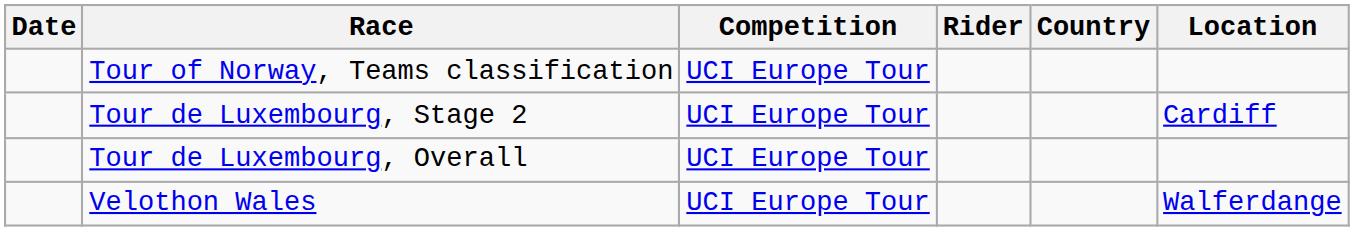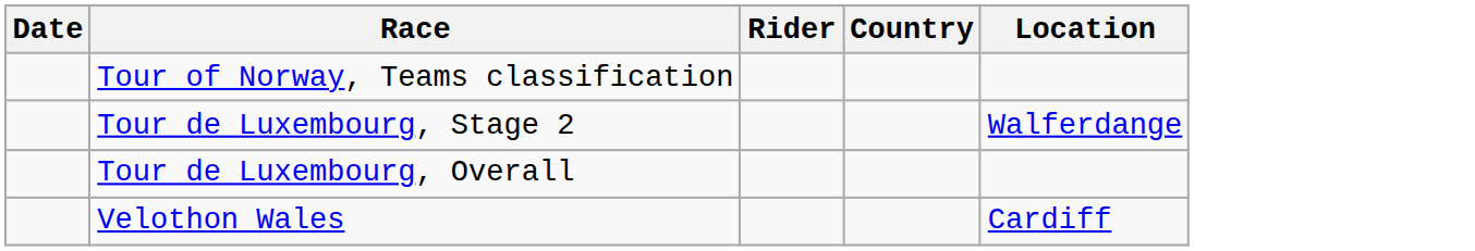- column: Competition | UCI Europe Tour | UCI Europe Tour | UCI Europe Tour | UCI Europe Tour
Tour de Luxembourg, Stage 2 | Location: Cardiff -> Walferdange
Velothon Wales | Location: Walferdange -> Cardiff
